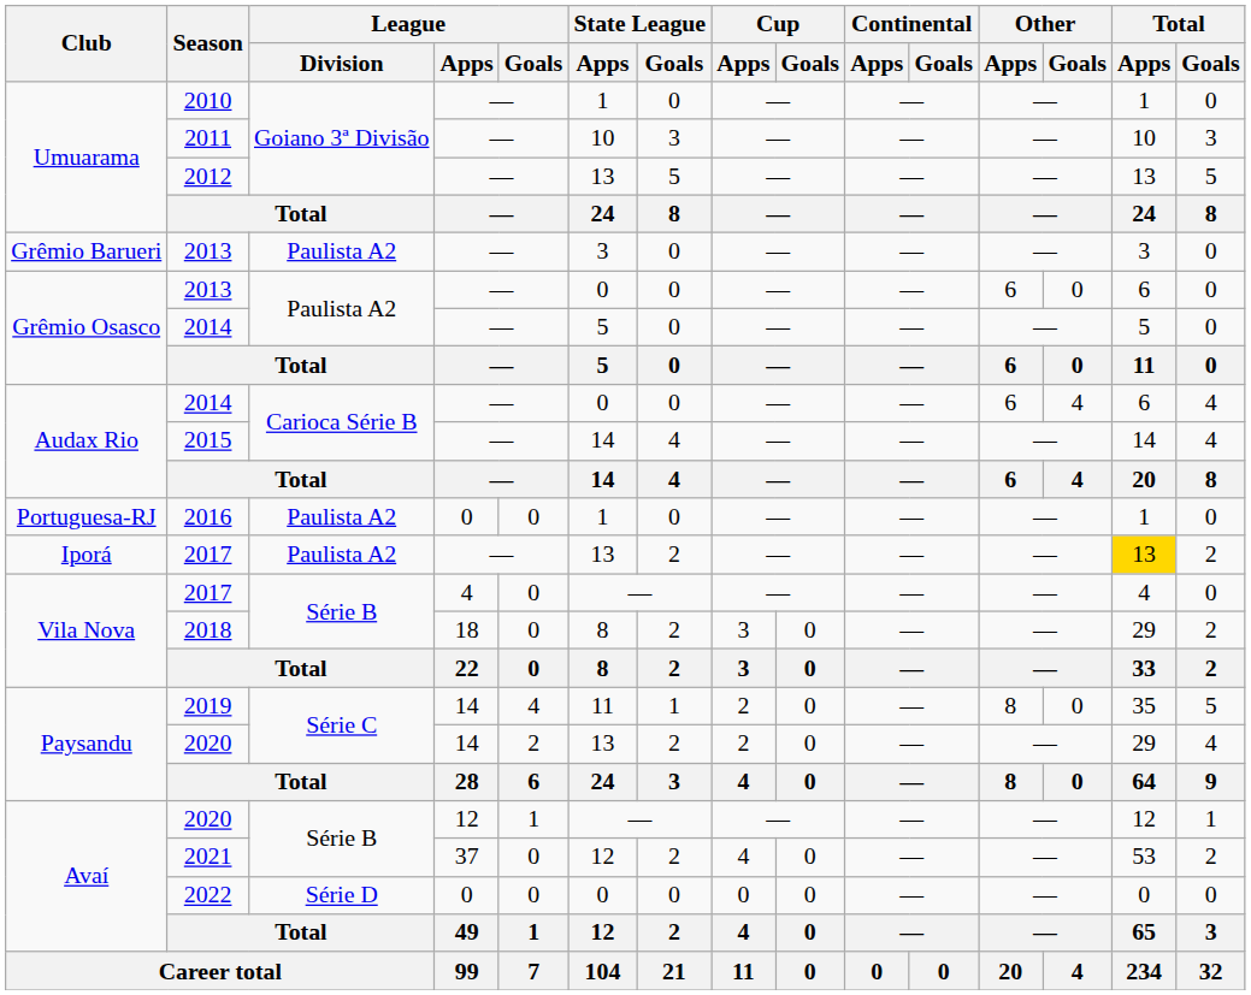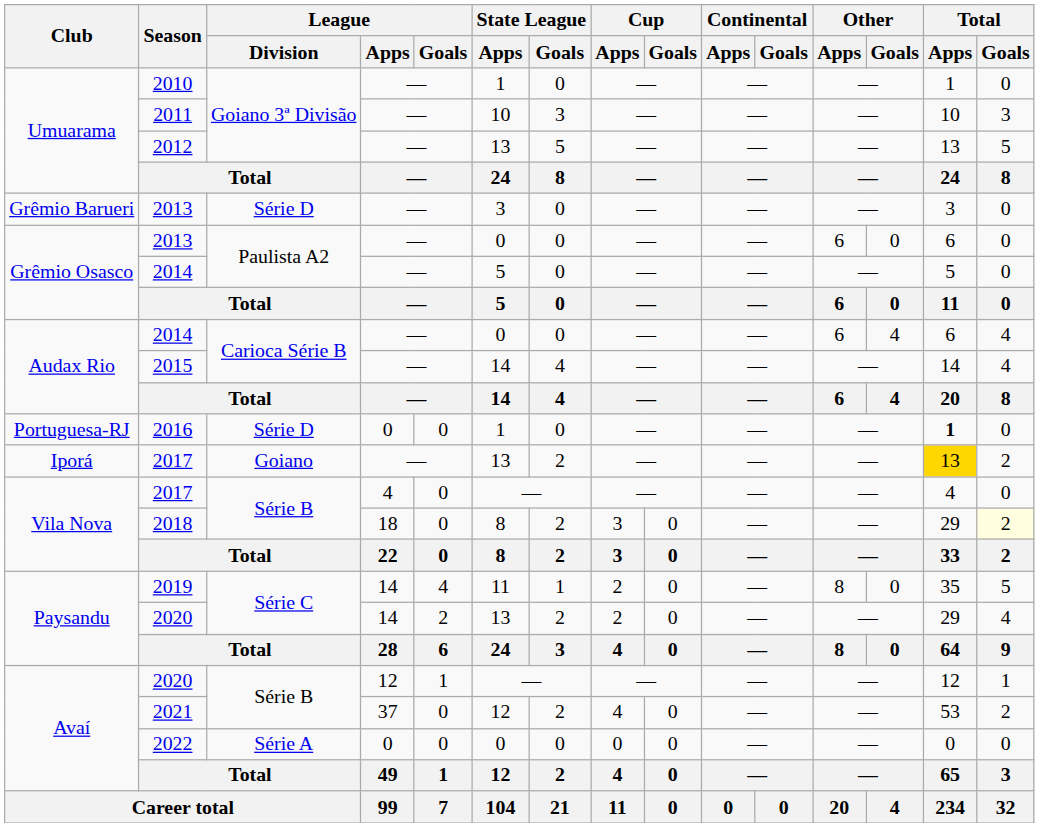Grêmio Barueri / 2013 | League / Division: Paulista A2 -> Série D
2016 | League / Division: Paulista A2 -> Série D
2016 | Total / Apps: normal -> bold
Iporá / 2017 | League / Division: Paulista A2 -> Goiano
2018 | Total / Goals: no background -> lightyellow background
2022 | League / Division: Série D -> Série A
